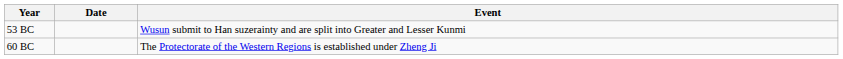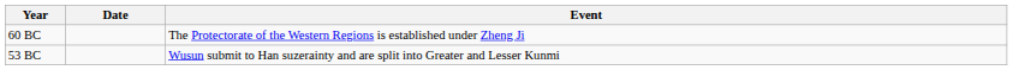rows swapped: 60 BC <-> 53 BC
